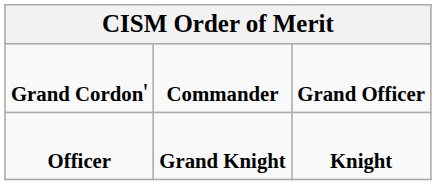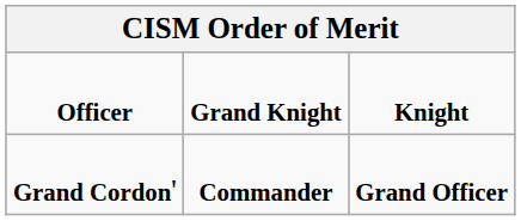rows swapped: Grand Cordon' <-> Officer
